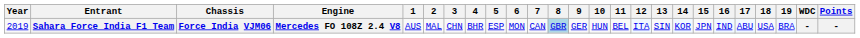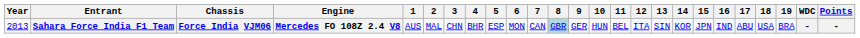Sahara Force India F1 Team | Year: 2019 -> 2013
